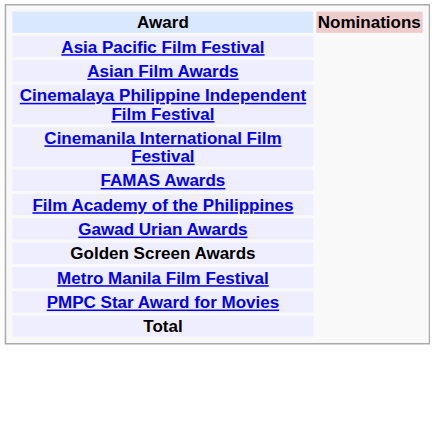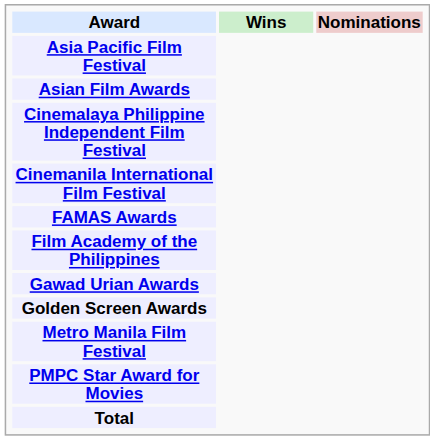+ column: Wins
